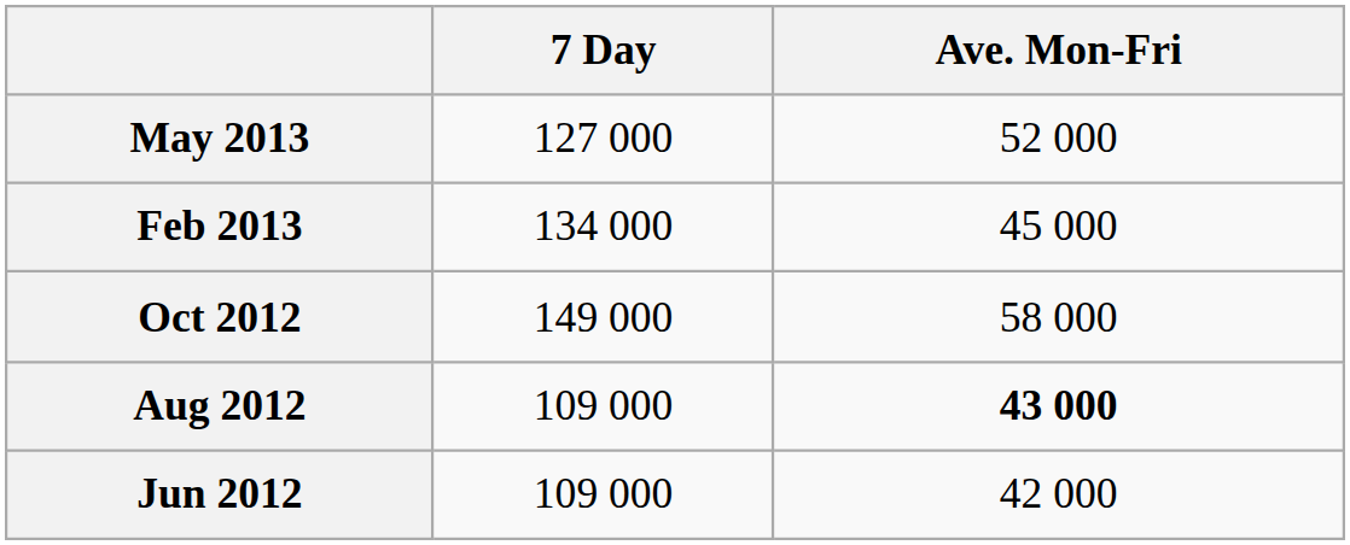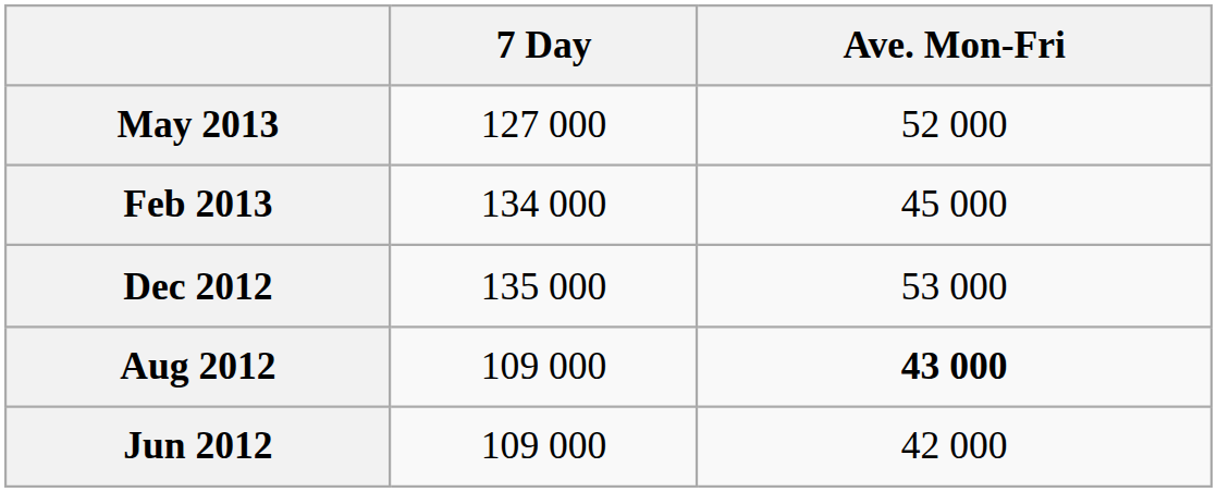+ row: Dec 2012 | 135 000 | 53 000
- row: Oct 2012 | 149 000 | 58 000
